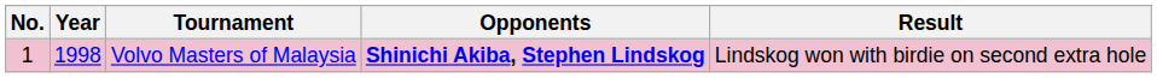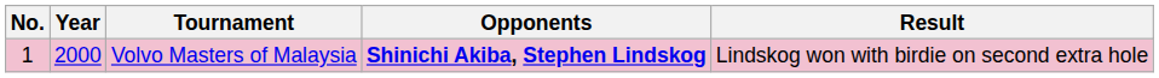Volvo Masters of Malaysia | Year: 1998 -> 2000
